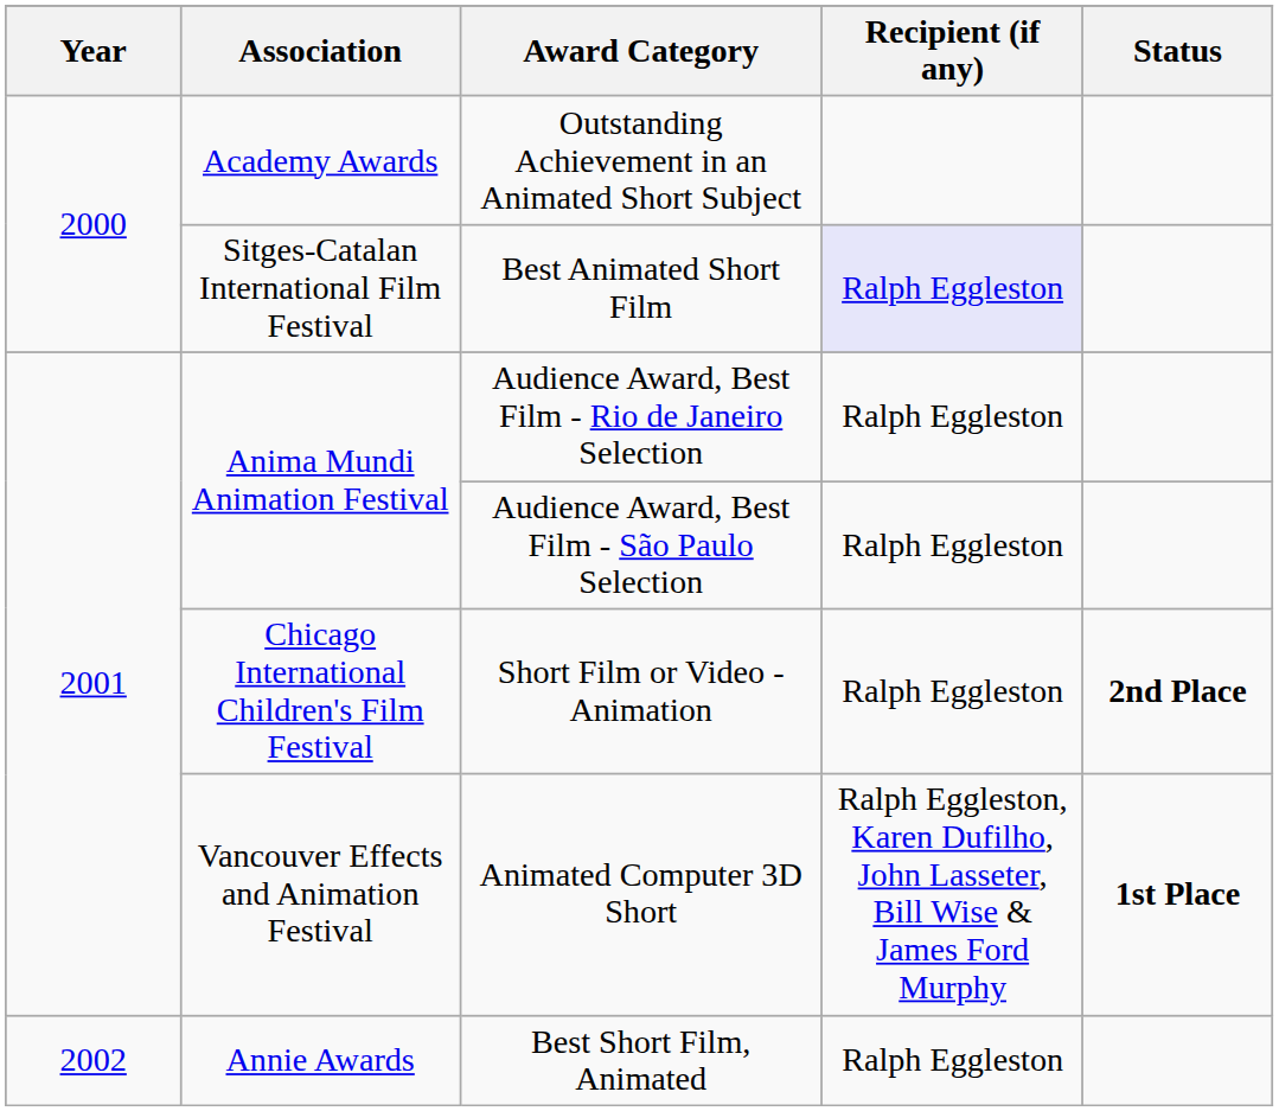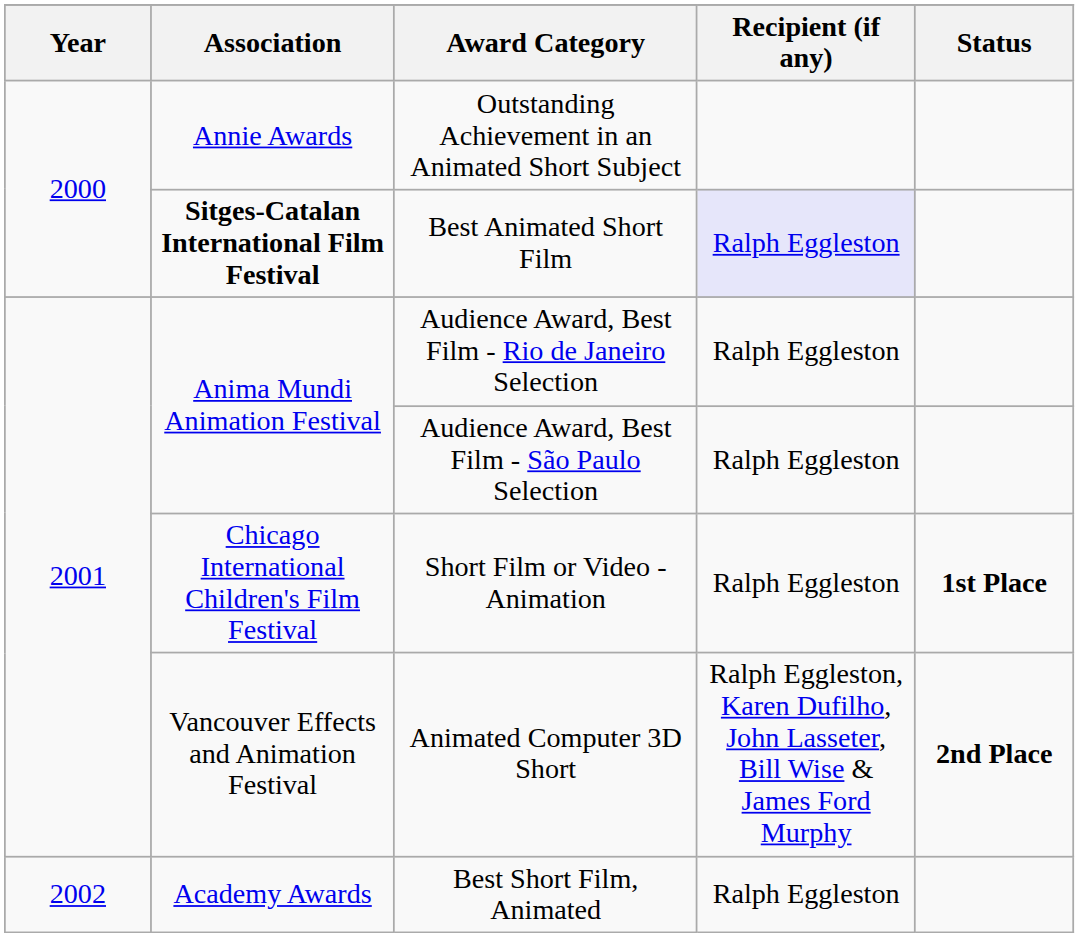Outstanding Achievement in an Animated Short Subject | Association: Academy Awards -> Annie Awards
Best Animated Short Film | Association: normal -> bold
Short Film or Video - Animation | Status: 2nd Place -> 1st Place
Animated Computer 3D Short | Status: 1st Place -> 2nd Place
Best Short Film, Animated | Association: Annie Awards -> Academy Awards
